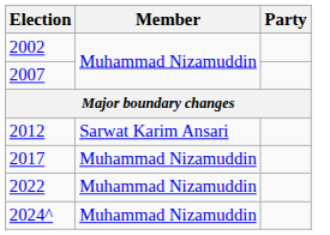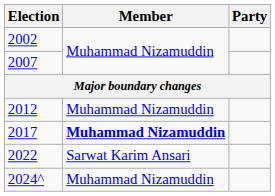2012 | Member: Sarwat Karim Ansari -> Muhammad Nizamuddin
2017 | Member: normal -> bold
2022 | Member: Muhammad Nizamuddin -> Sarwat Karim Ansari
